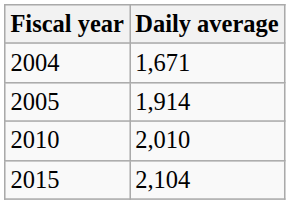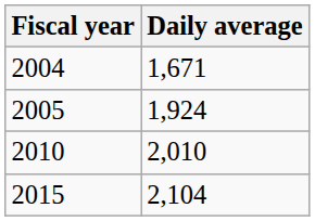2005 | Daily average: 1,914 -> 1,924
